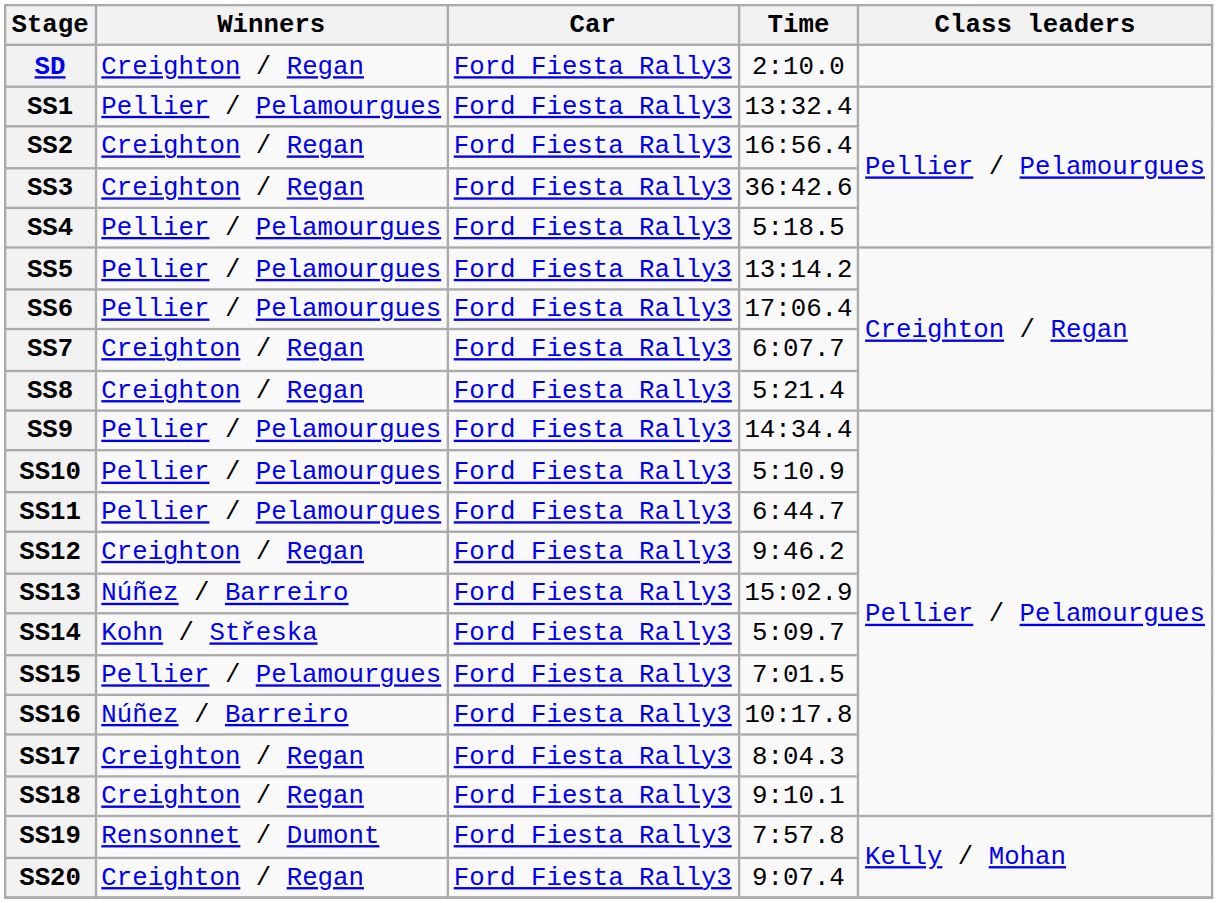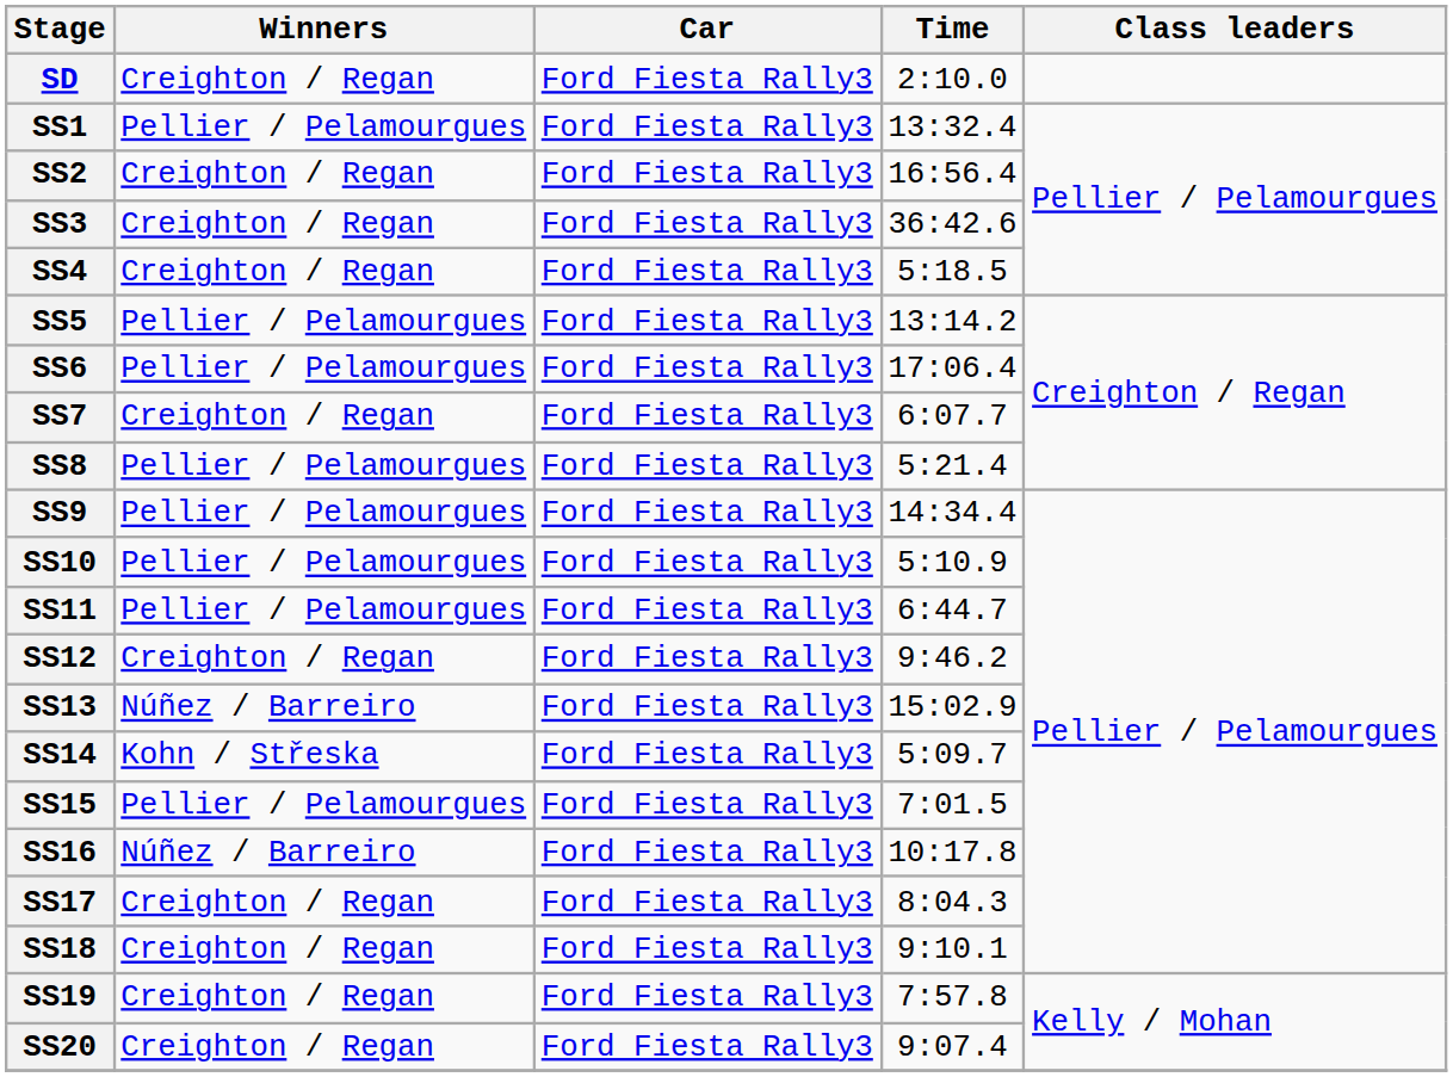SS4 | Winners: Pellier / Pelamourgues -> Creighton / Regan
SS8 | Winners: Creighton / Regan -> Pellier / Pelamourgues
SS19 | Winners: Rensonnet / Dumont -> Creighton / Regan
